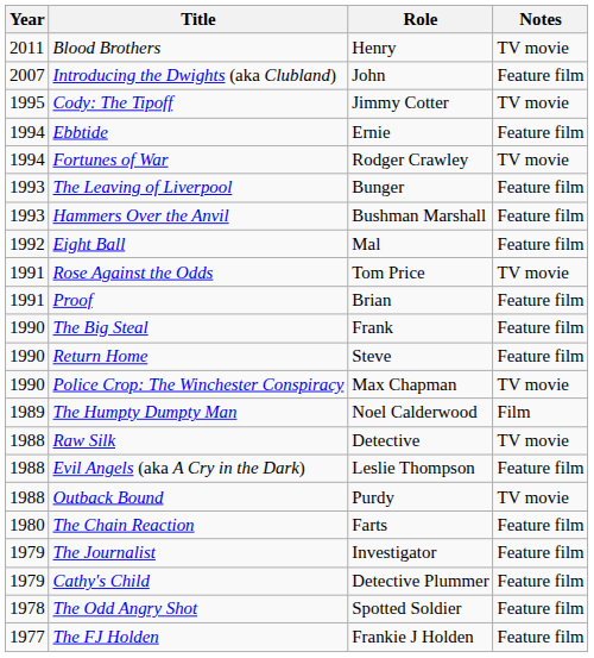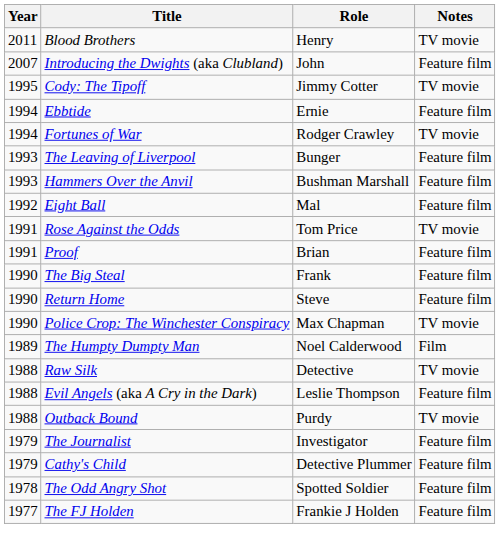- row: 1980 | The Chain Reaction | Farts | Feature film
